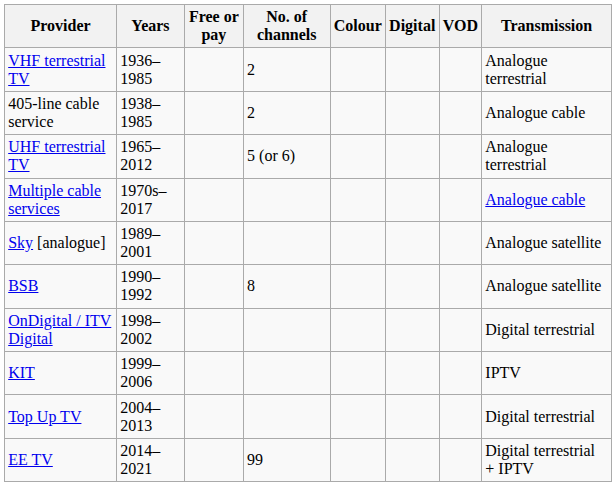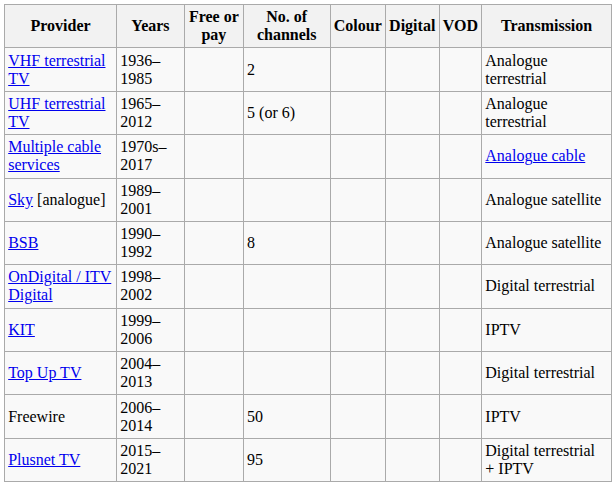- row: 405-line cable service | 1938–1985 | 2 | Analogue cable
+ row: Freewire | 2006–2014 | 50 | IPTV
- row: EE TV | 2014–2021 | 99 | Digital terrestrial + IPTV
+ row: Plusnet TV | 2015–2021 | 95 | Digital terrestrial + IPTV
